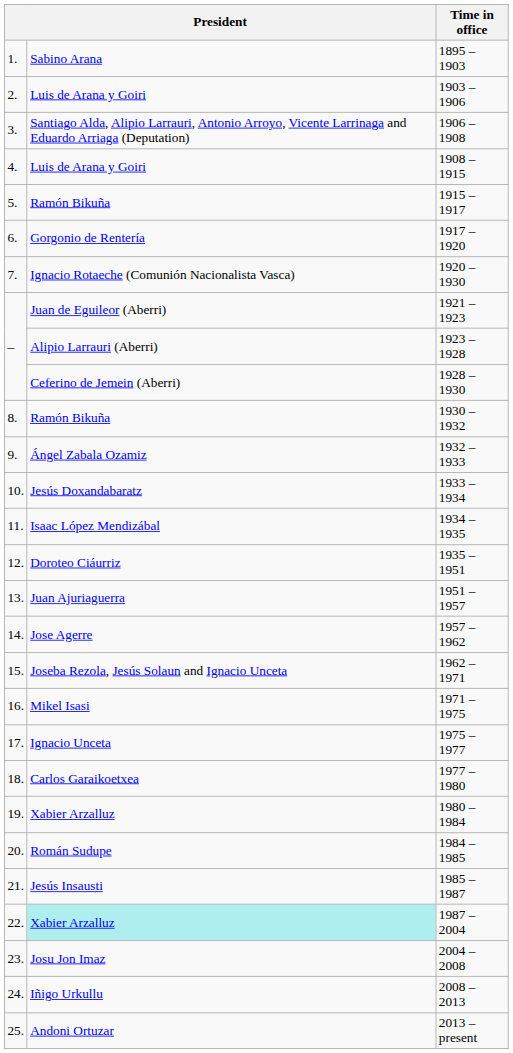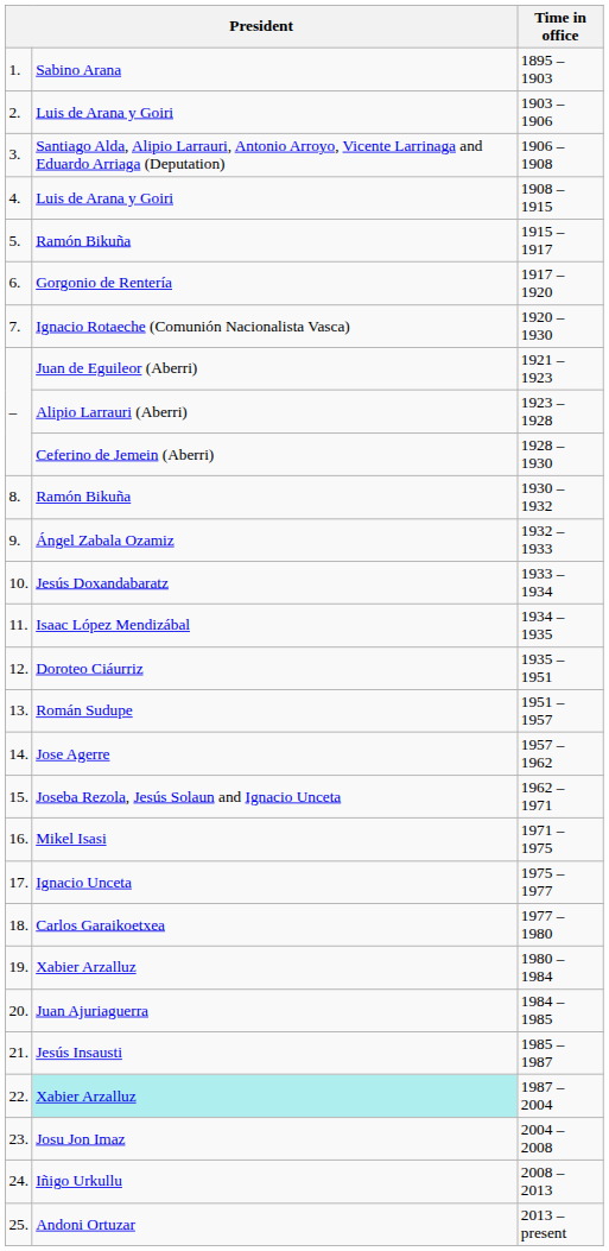1951 – 1957 | column 2: Juan Ajuriaguerra -> Román Sudupe
1984 – 1985 | column 2: Román Sudupe -> Juan Ajuriaguerra
